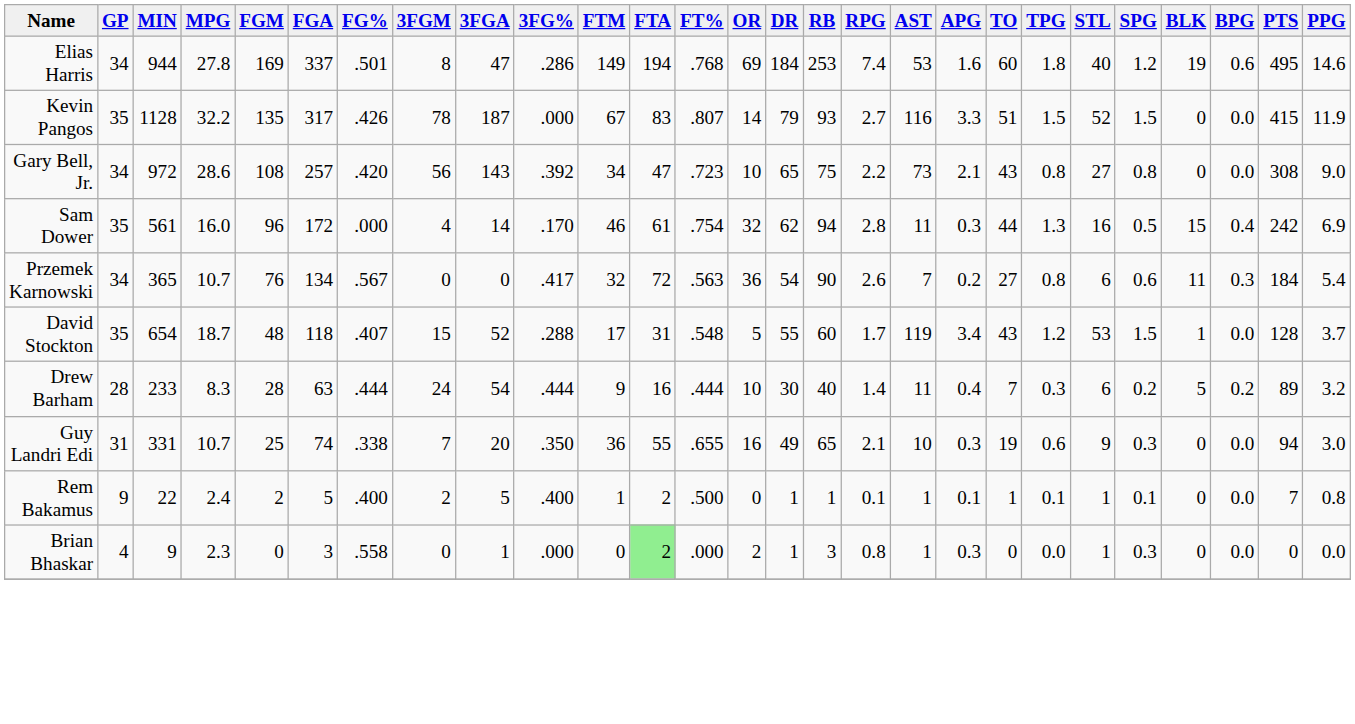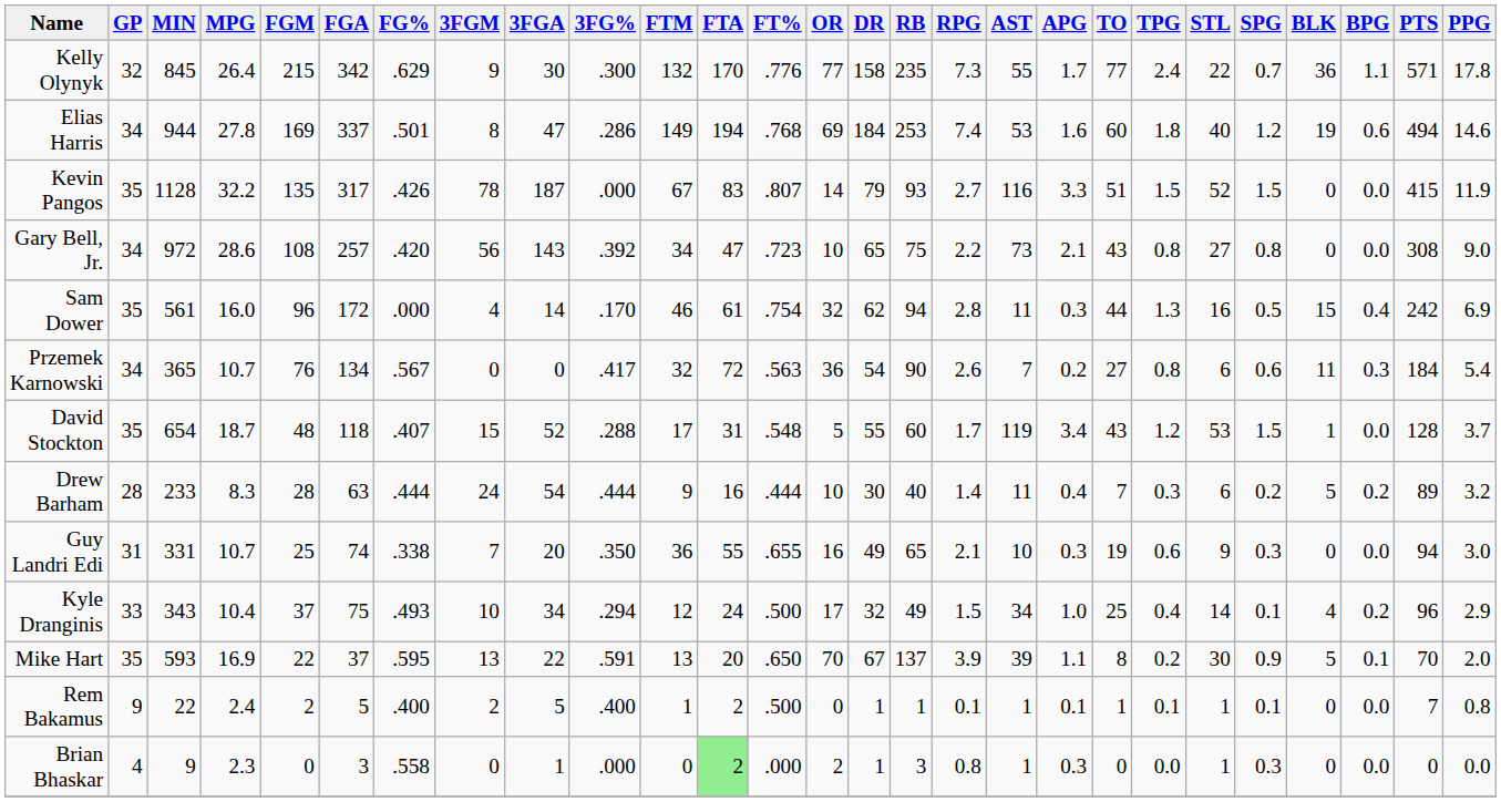+ row: Kelly Olynyk | 32 | 845 | 26.4 | 215 | 342 | .629 | 9 | 30 | .300 | 132 | 170 | .776 | 77 | 158 | 235 | 7.3 | 55 | 1.7 | 77 | 2.4 | 22 | 0.7 | 36 | 1.1 | 571 | 17.8
Elias Harris | PTS: 495 -> 494
+ row: Kyle Dranginis | 33 | 343 | 10.4 | 37 | 75 | .493 | 10 | 34 | .294 | 12 | 24 | .500 | 17 | 32 | 49 | 1.5 | 34 | 1.0 | 25 | 0.4 | 14 | 0.1 | 4 | 0.2 | 96 | 2.9
+ row: Mike Hart | 35 | 593 | 16.9 | 22 | 37 | .595 | 13 | 22 | .591 | 13 | 20 | .650 | 70 | 67 | 137 | 3.9 | 39 | 1.1 | 8 | 0.2 | 30 | 0.9 | 5 | 0.1 | 70 | 2.0
